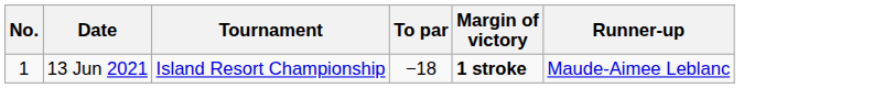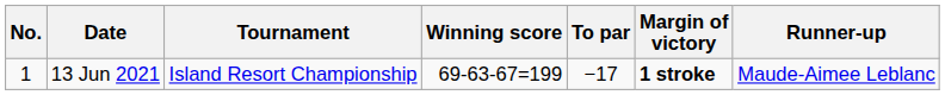+ column: Winning score | 69-63-67=199
13 Jun 2021 | To par: −18 -> −17
